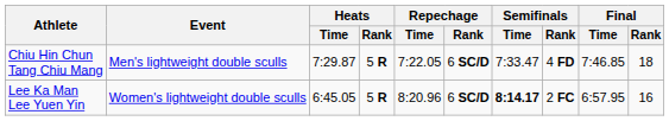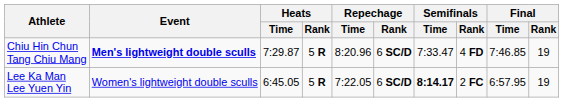Chiu Hin Chun Tang Chiu Mang | Event: normal -> bold
Chiu Hin Chun Tang Chiu Mang | Repechage / Time: 7:22.05 -> 8:20.96
Chiu Hin Chun Tang Chiu Mang | Final / Rank: 18 -> 19
Lee Ka Man Lee Yuen Yin | Repechage / Time: 8:20.96 -> 7:22.05
Lee Ka Man Lee Yuen Yin | Final / Rank: 16 -> 19
